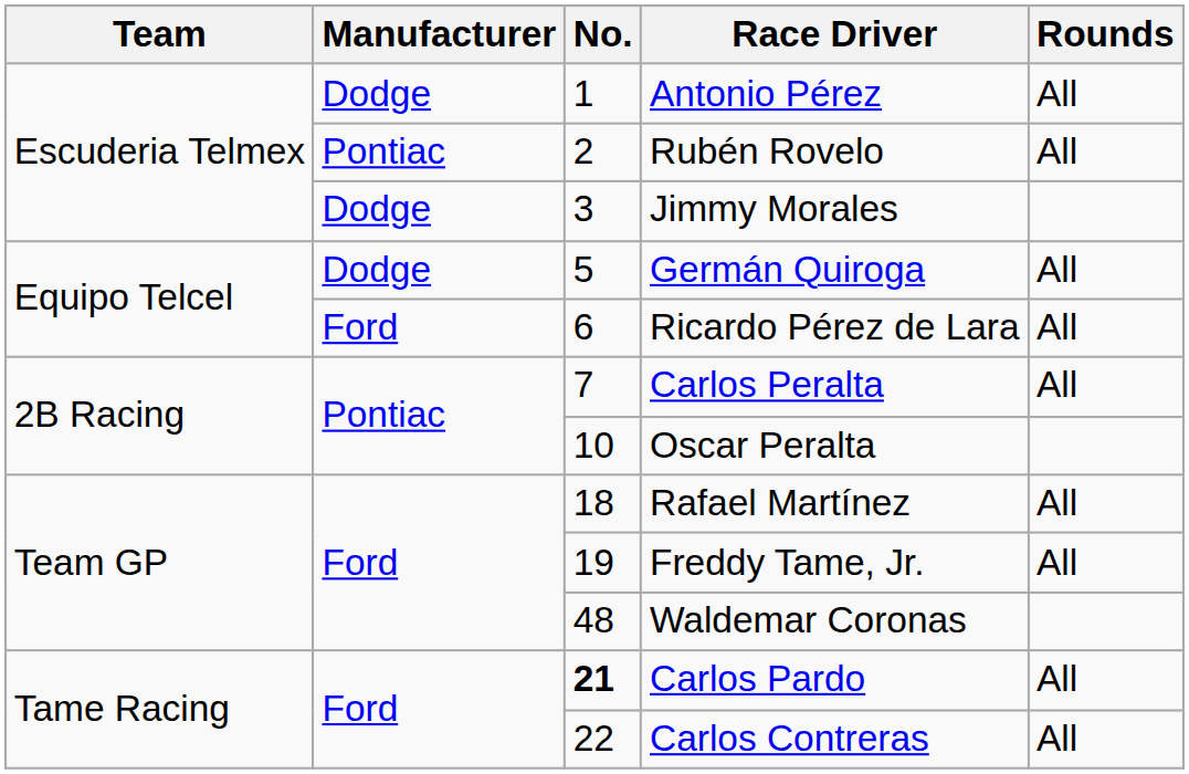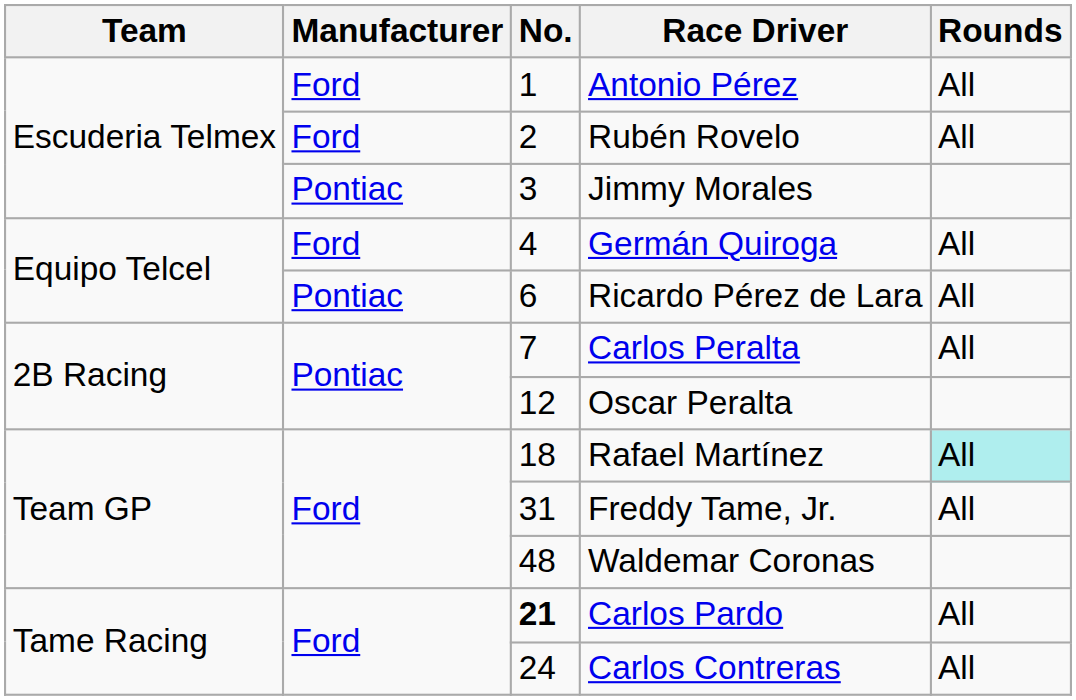Antonio Pérez | Manufacturer: Dodge -> Ford
Rubén Rovelo | Manufacturer: Pontiac -> Ford
Jimmy Morales | Manufacturer: Dodge -> Pontiac
Germán Quiroga | Manufacturer: Dodge -> Ford
Germán Quiroga | No.: 5 -> 4
Ricardo Pérez de Lara | Manufacturer: Ford -> Pontiac
Oscar Peralta | No.: 10 -> 12
Rafael Martínez | Rounds: no background -> paleturquoise background
Freddy Tame, Jr. | No.: 19 -> 31
Carlos Contreras | No.: 22 -> 24
